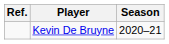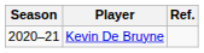columns swapped: Season <-> Ref.
